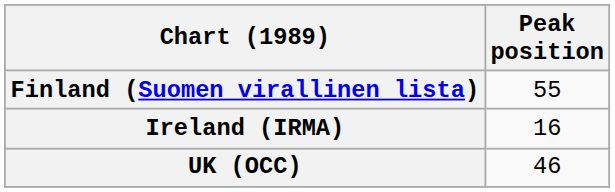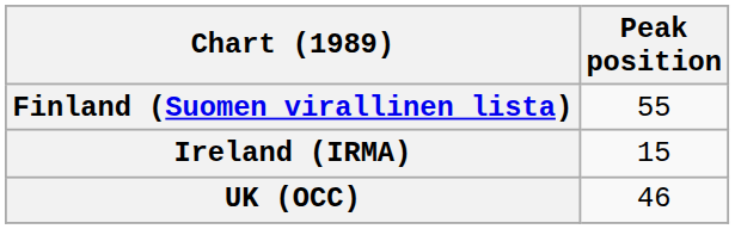Ireland (IRMA) | Peak position: 16 -> 15
